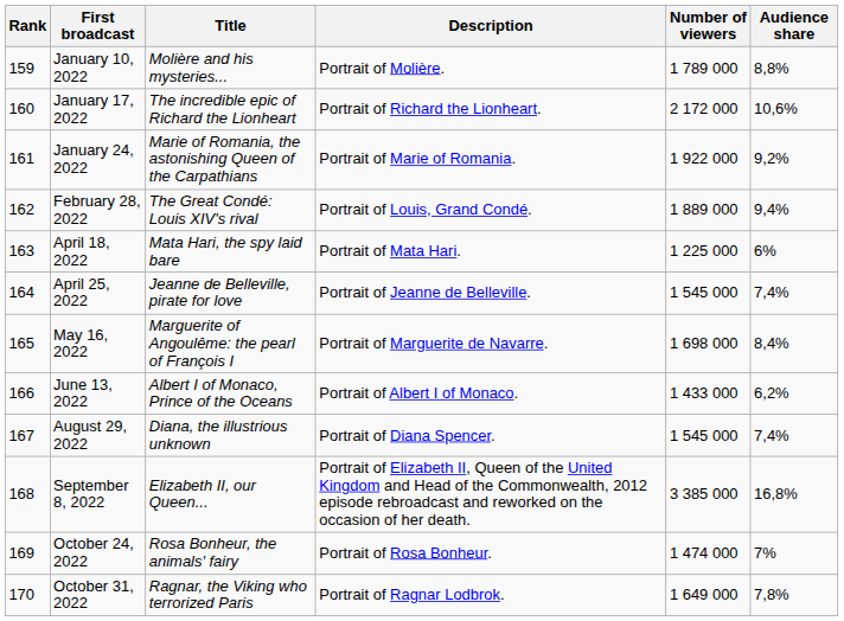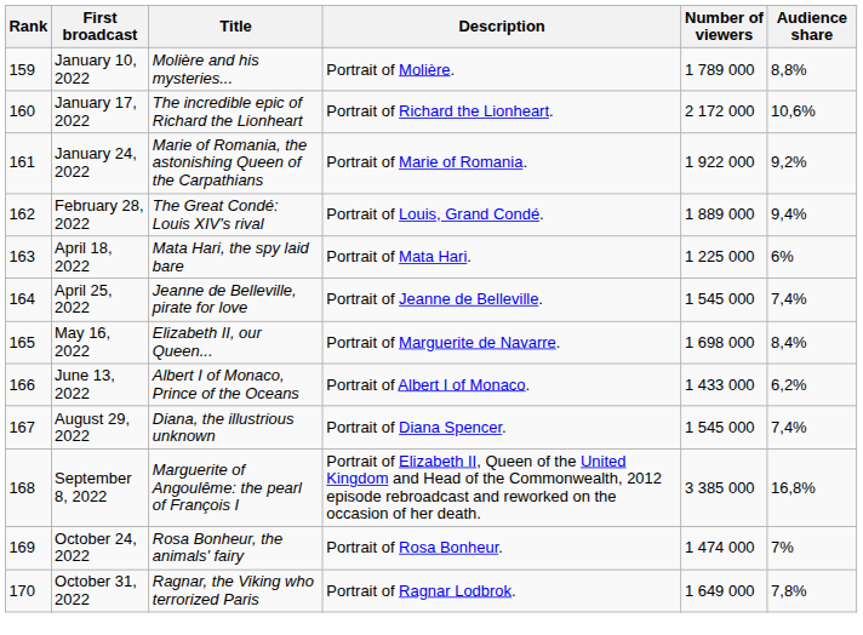May 16, 2022 | Title: Marguerite of Angoulême: the pearl of François I -> Elizabeth II, our Queen...
September 8, 2022 | Title: Elizabeth II, our Queen... -> Marguerite of Angoulême: the pearl of François I
